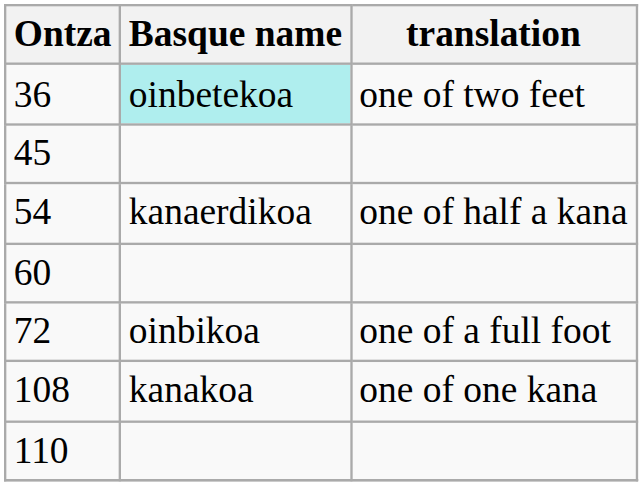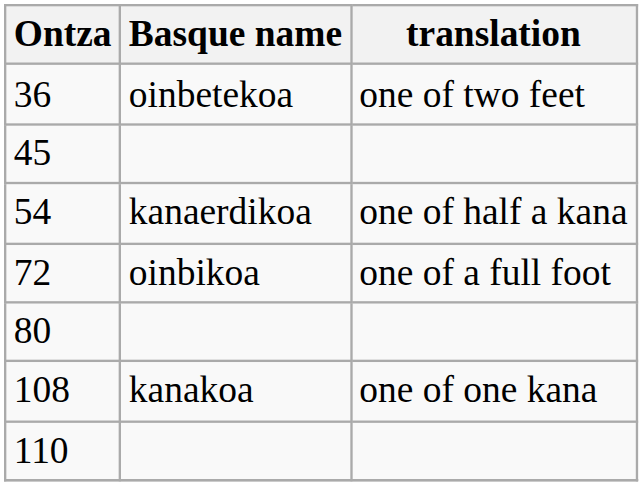36 | Basque name: paleturquoise background -> no background
- row: 60
+ row: 80
